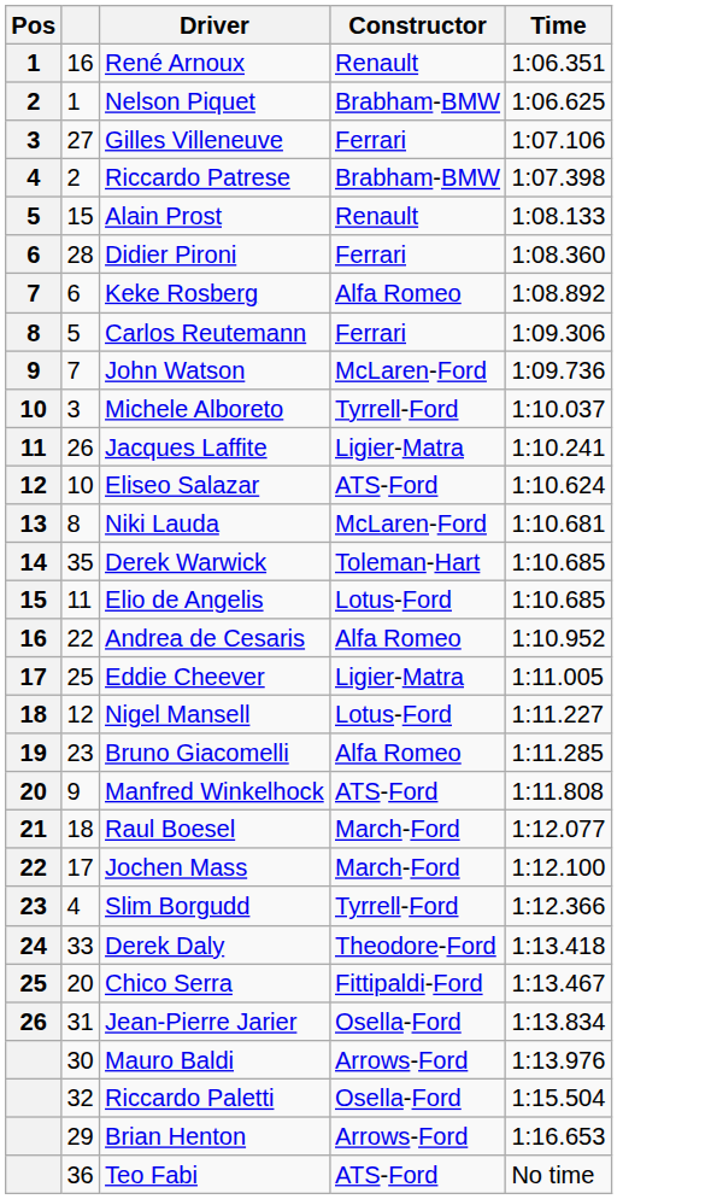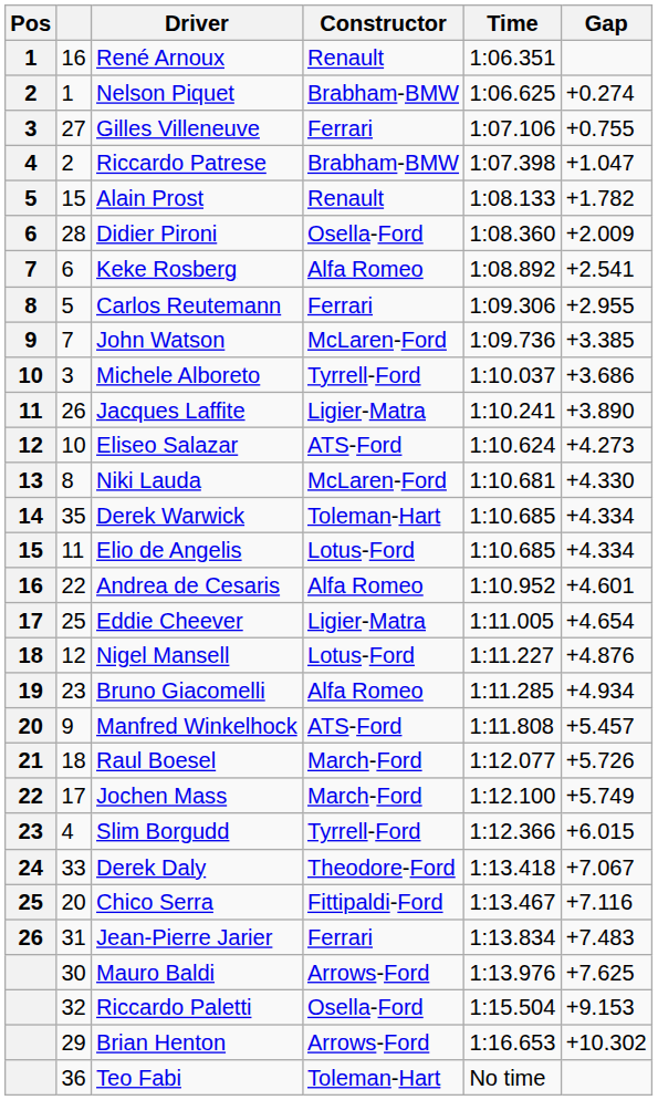+ column: Gap | +0.274 | +0.755 | +1.047 | +1.782 | +2.009 | +2.541 | +2.955 | +3.385 | +3.686 | +3.890 | +4.273 | +4.330 | +4.334 | +4.334 | +4.601 | +4.654 | +4.876 | +4.934 | +5.457 | +5.726 | +5.749 | +6.015 | +7.067 | +7.116 | +7.483 | +7.625 | +9.153 | +10.302
Didier Pironi | Constructor: Ferrari -> Osella-Ford
Jean-Pierre Jarier | Constructor: Osella-Ford -> Ferrari
Teo Fabi | Constructor: ATS-Ford -> Toleman-Hart
